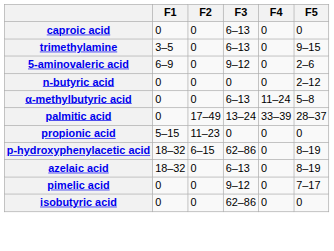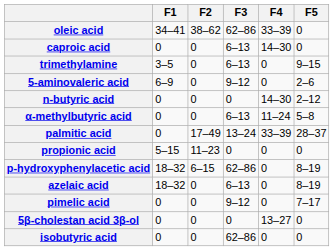+ row: oleic acid | 34–41 | 38–62 | 62–86 | 33–39 | 0
caproic acid | F4: 0 -> 14–30
n-butyric acid | F4: 0 -> 14–30
+ row: 5β-cholestan acid 3β-ol | 0 | 0 | 0 | 13–27 | 0
